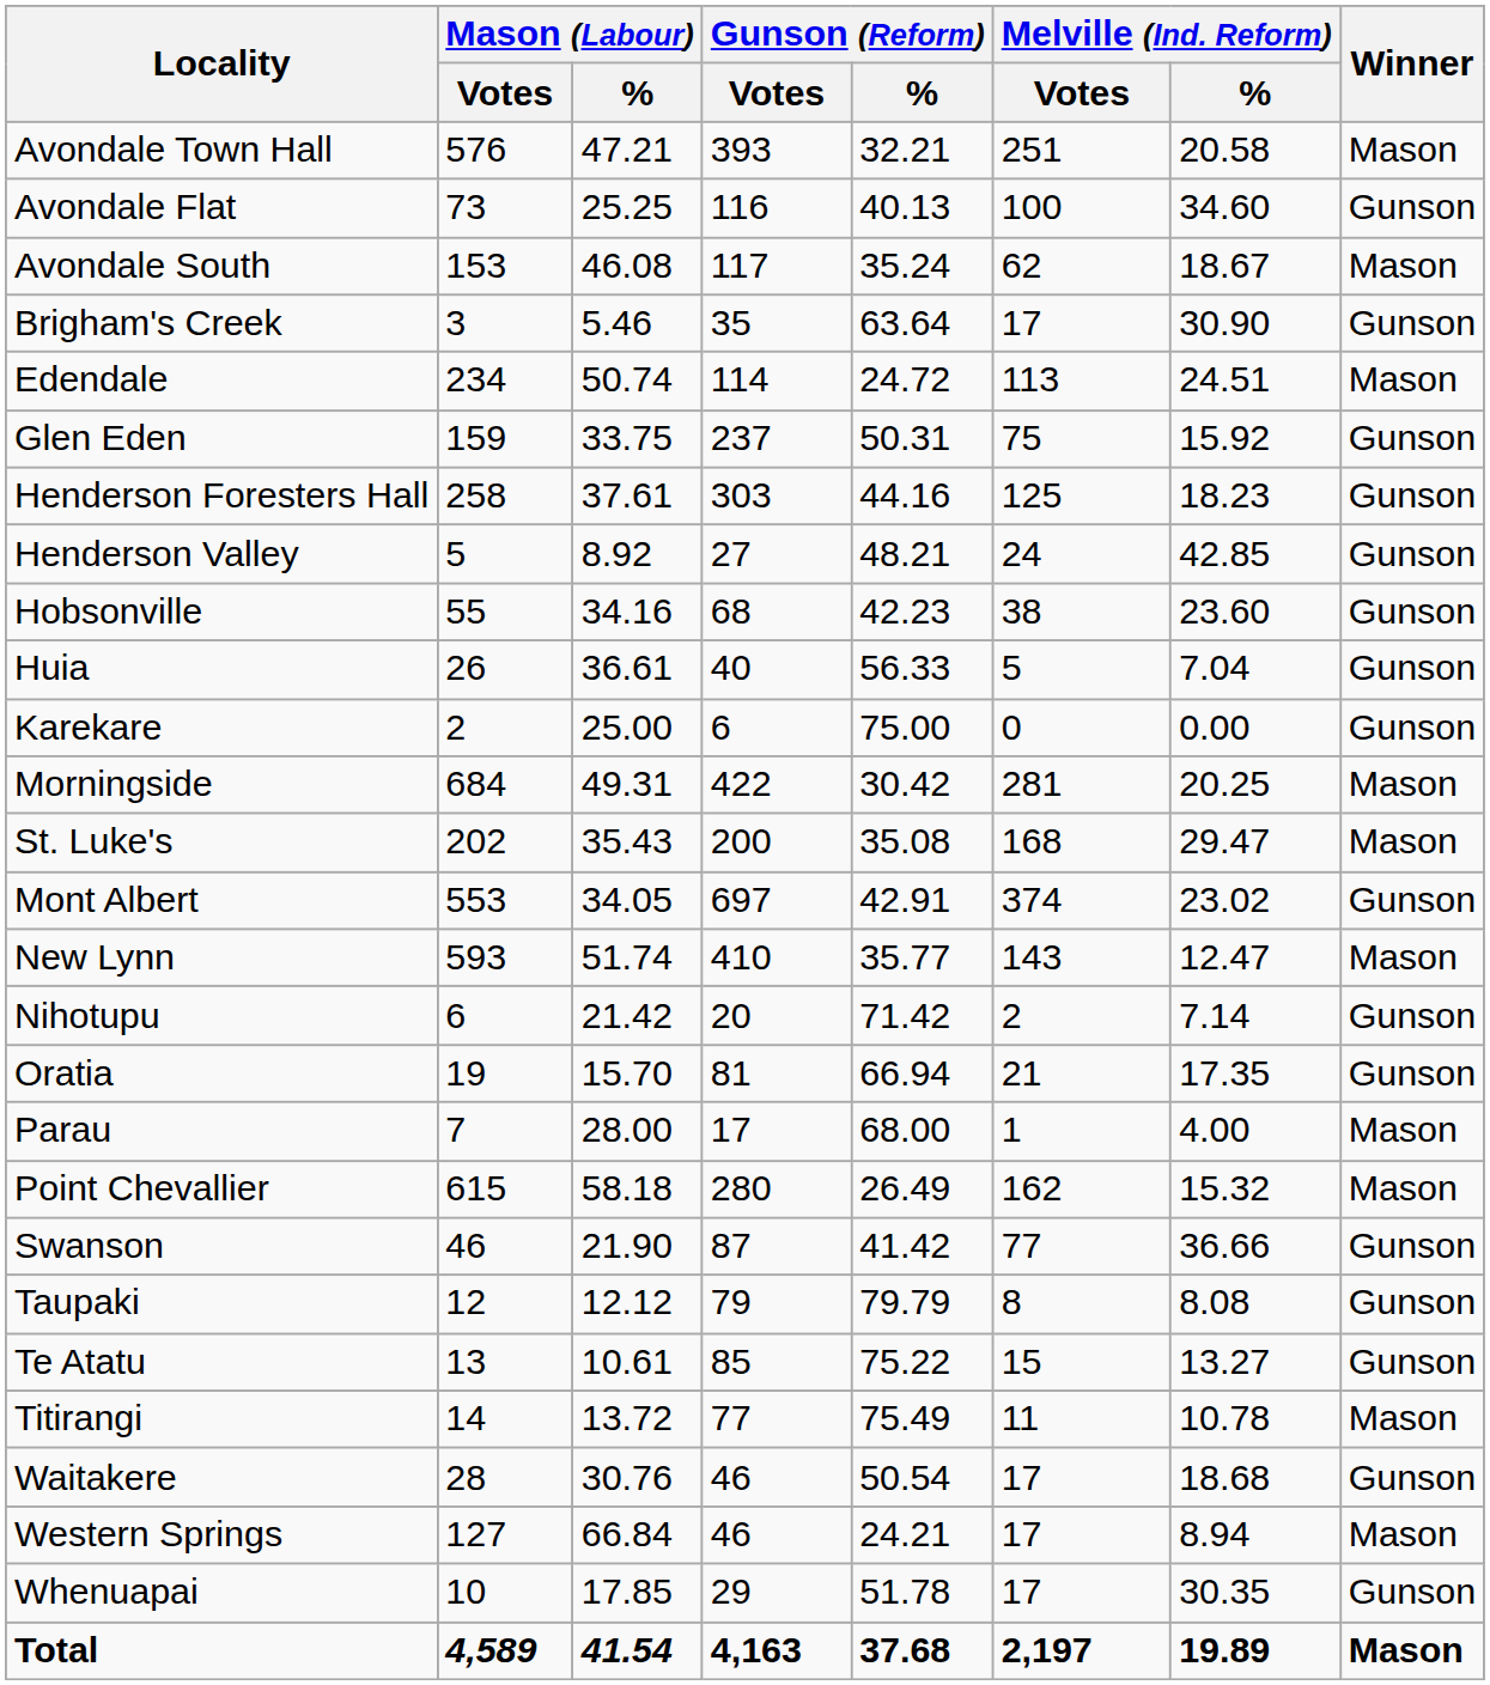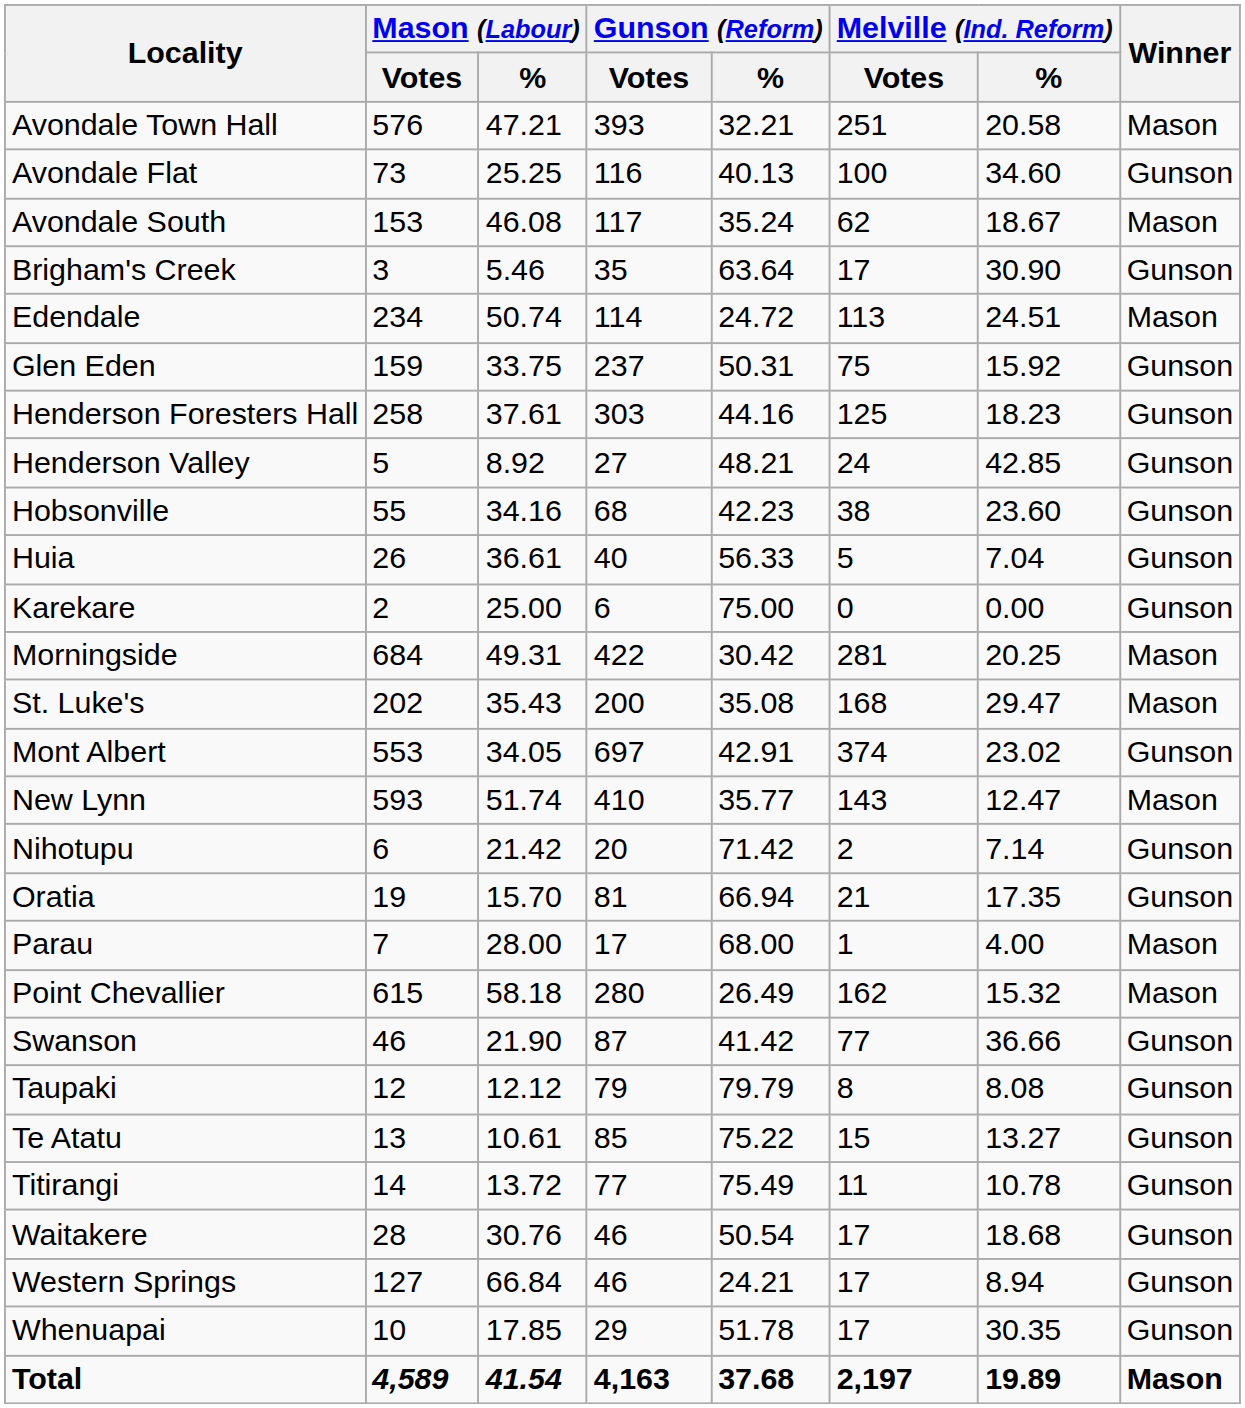Titirangi | Winner: Mason -> Gunson
Western Springs | Winner: Mason -> Gunson
